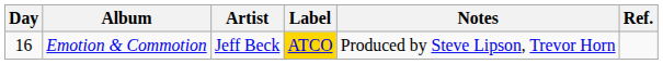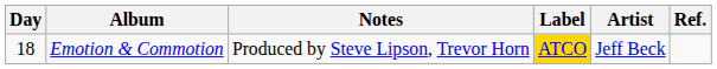columns swapped: Artist <-> Notes
Emotion & Commotion | Day: 16 -> 18
